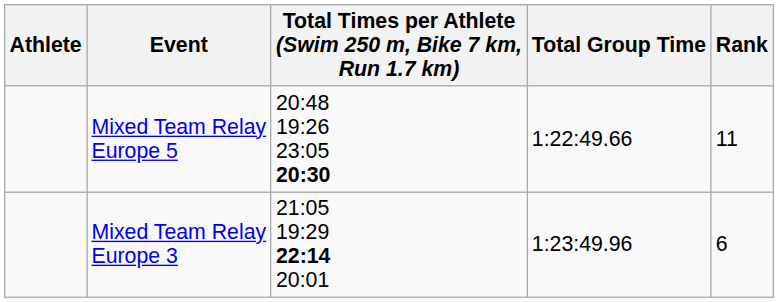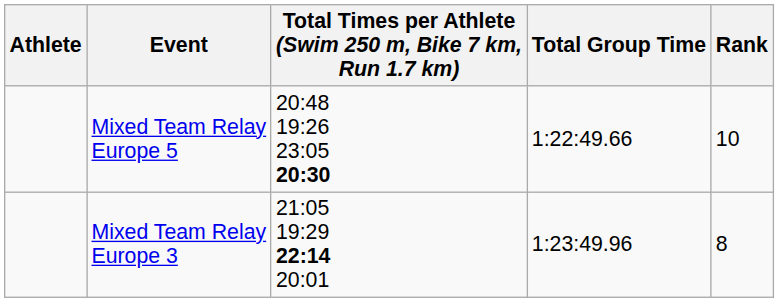Mixed Team Relay Europe 5 | Rank: 11 -> 10
Mixed Team Relay Europe 3 | Rank: 6 -> 8
